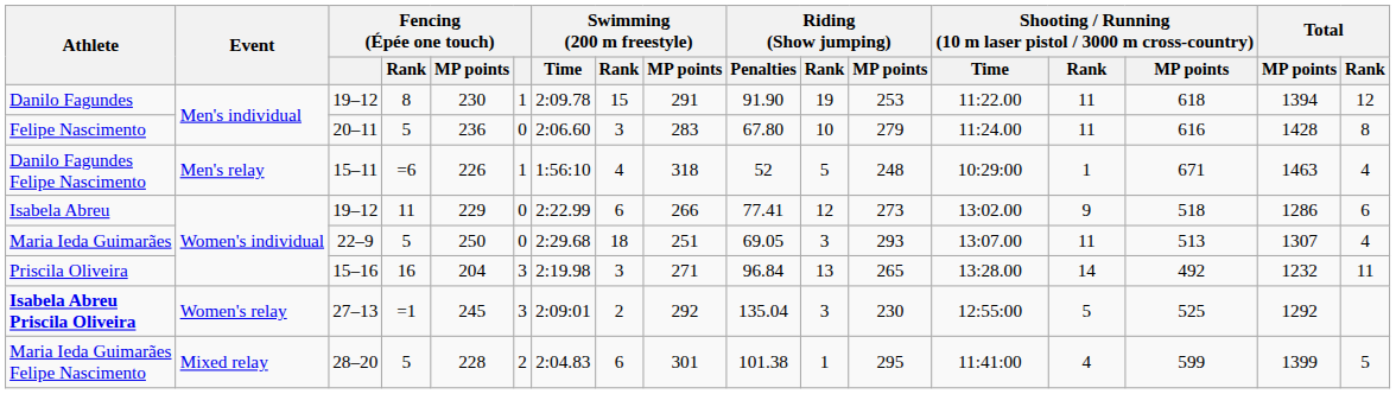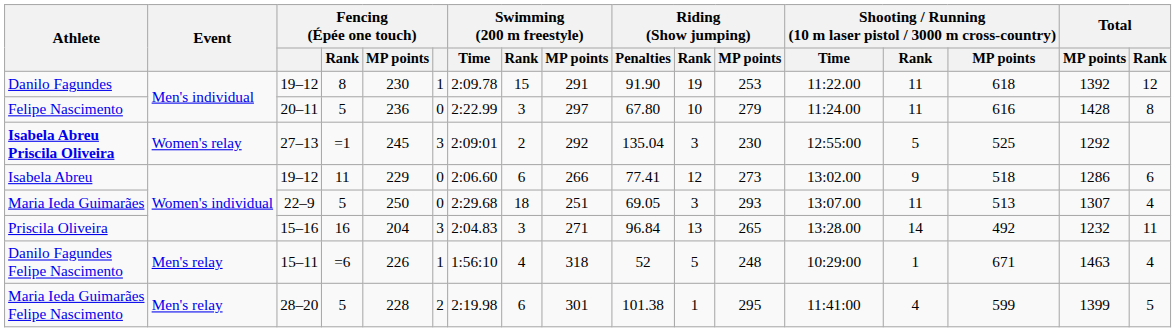Danilo Fagundes | Total / MP points: 1394 -> 1392
Felipe Nascimento | Swimming (200 m freestyle) / Time: 2:06.60 -> 2:22.99
Felipe Nascimento | Swimming (200 m freestyle) / MP points: 283 -> 297
rows swapped: Danilo Fagundes Felipe Nascimento <-> Isabela Abreu Priscila Oliveira
Isabela Abreu | Swimming (200 m freestyle) / Time: 2:22.99 -> 2:06.60
Priscila Oliveira | Swimming (200 m freestyle) / Time: 2:19.98 -> 2:04.83
Maria Ieda Guimarães Felipe Nascimento | Event: Mixed relay -> Men's relay
Maria Ieda Guimarães Felipe Nascimento | Swimming (200 m freestyle) / Time: 2:04.83 -> 2:19.98
